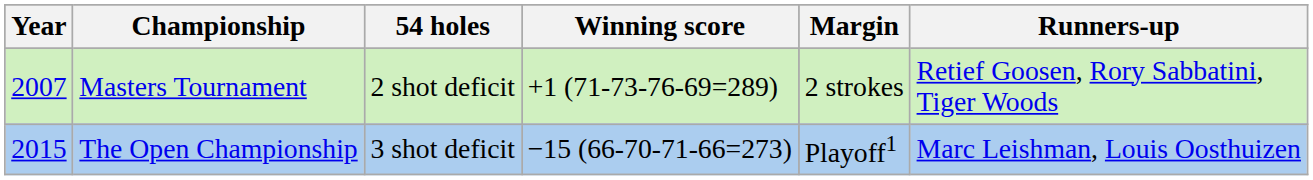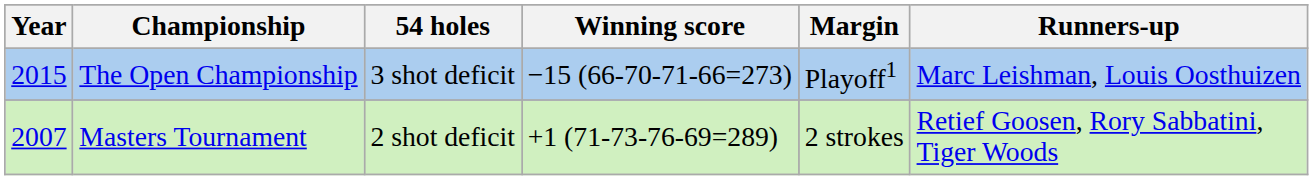rows swapped: Masters Tournament <-> The Open Championship
